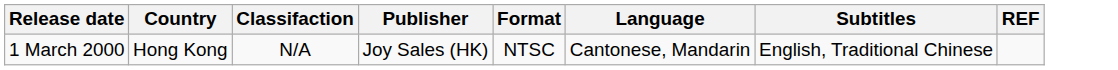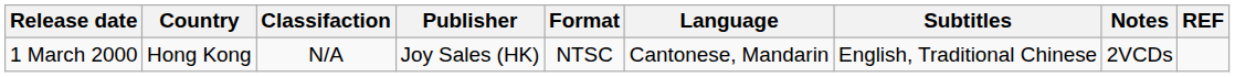+ column: Notes | 2VCDs
